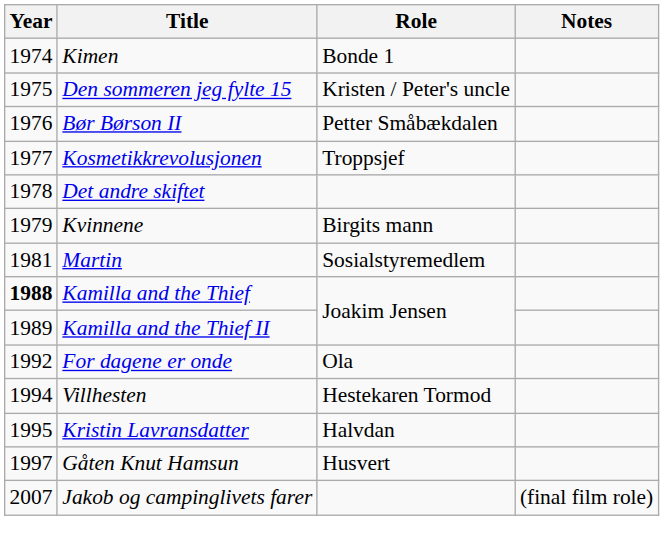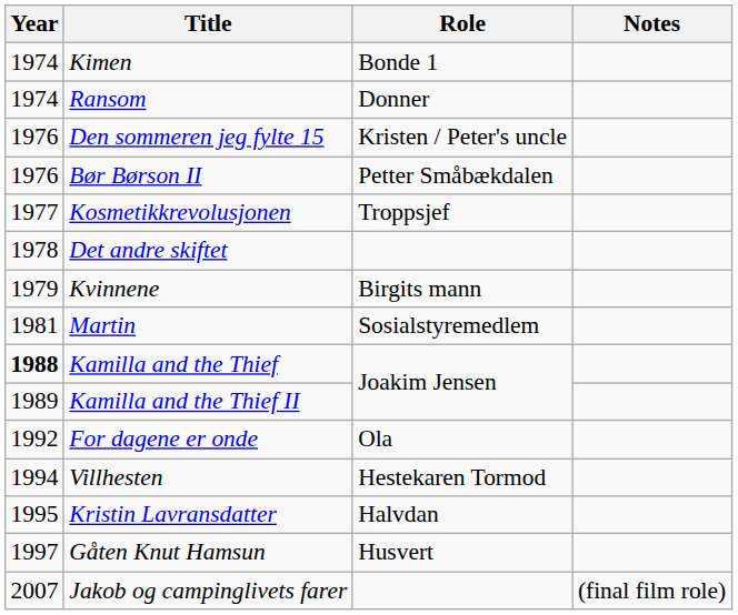+ row: 1974 | Ransom | Donner
Den sommeren jeg fylte 15 | Year: 1975 -> 1976
